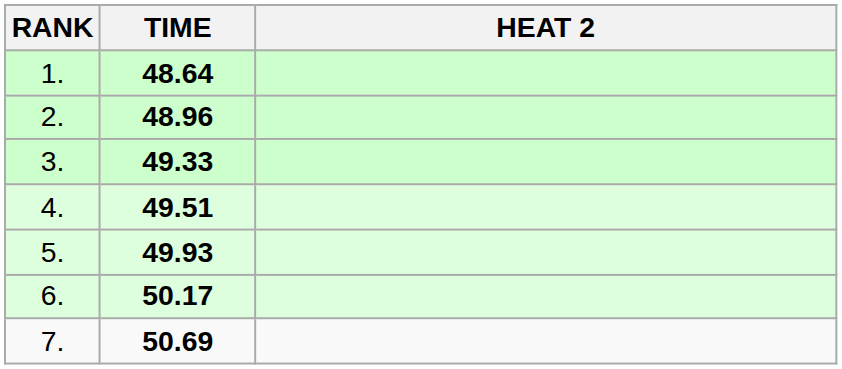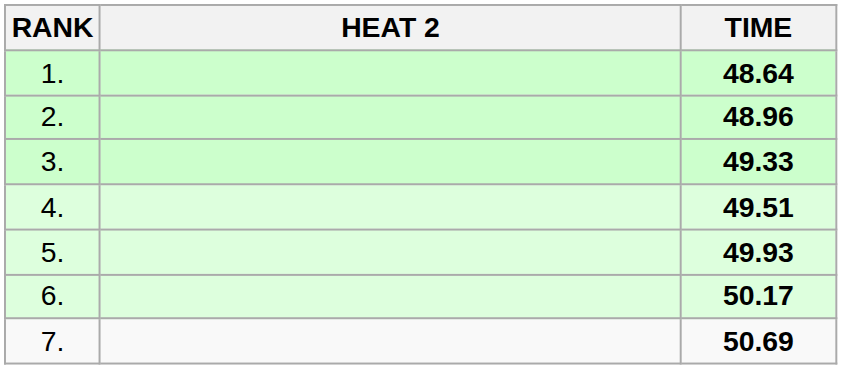columns swapped: HEAT 2 <-> TIME
